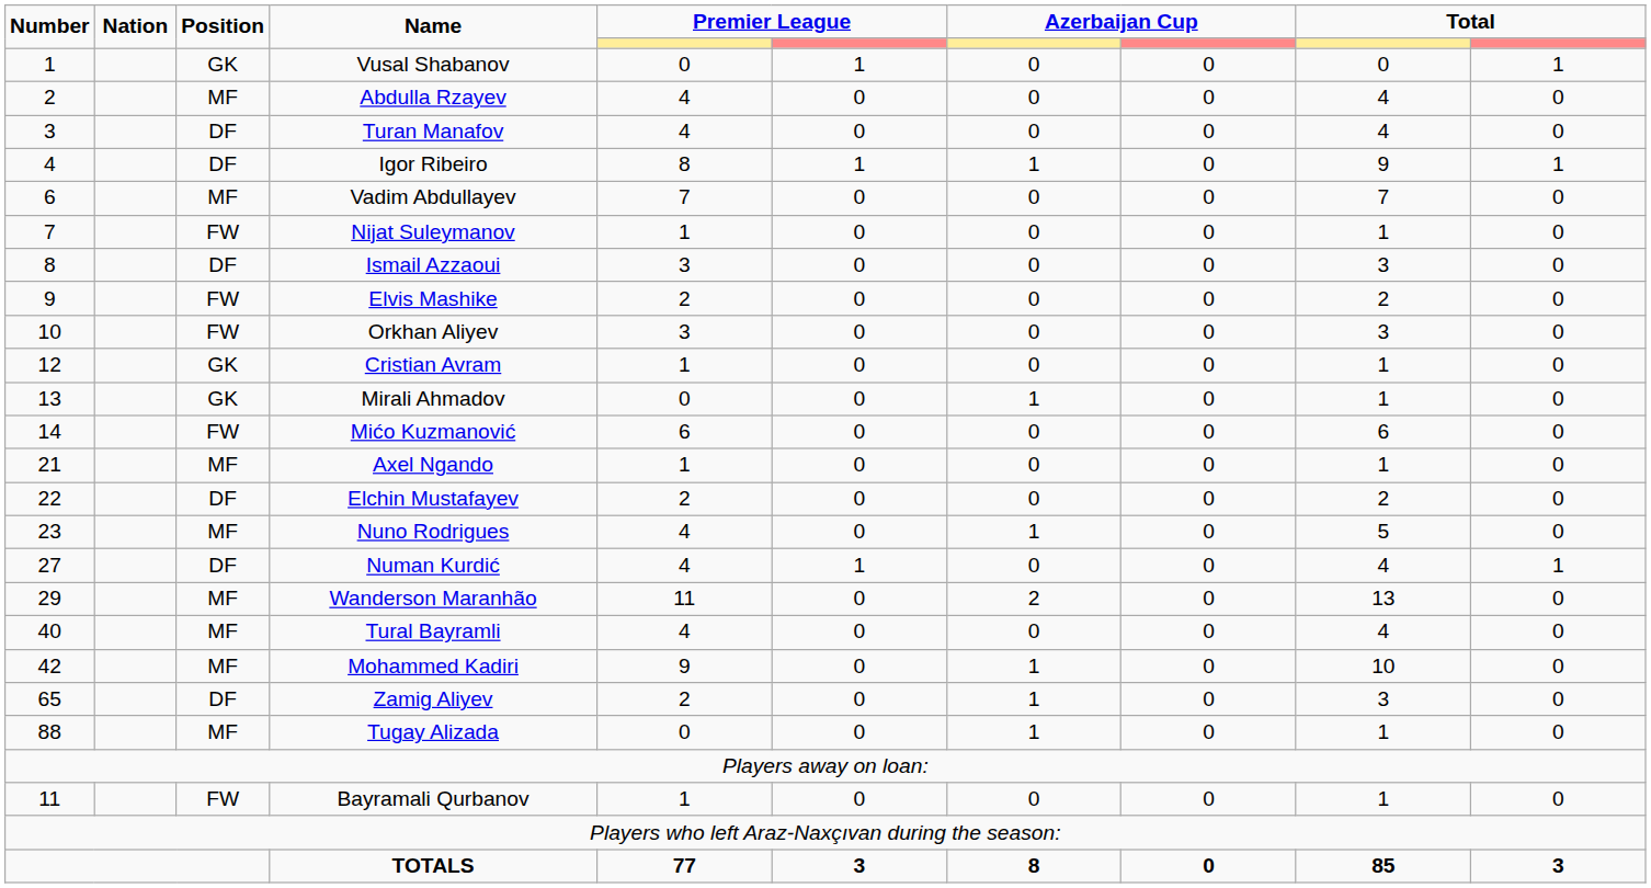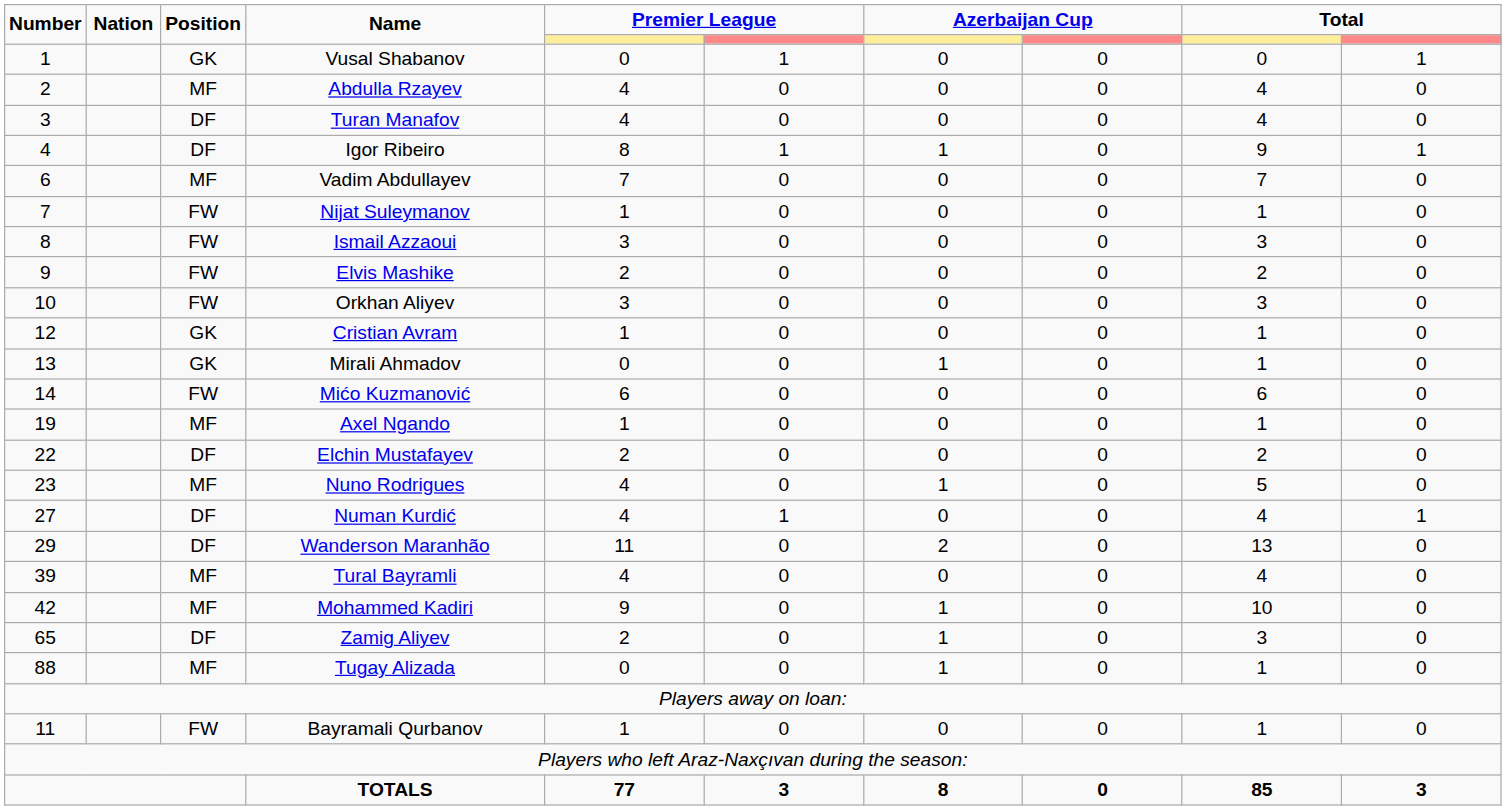Ismail Azzaoui | Position: DF -> FW
Axel Ngando | Number: 21 -> 19
Wanderson Maranhão | Position: MF -> DF
Tural Bayramli | Number: 40 -> 39
